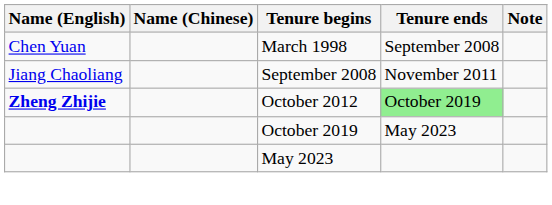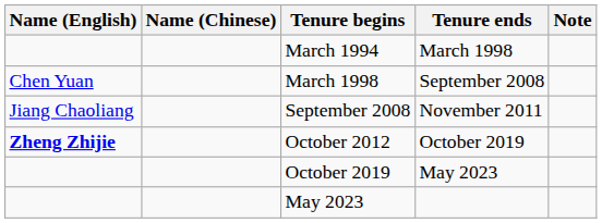+ row: March 1994 | March 1998
October 2012 | Tenure ends: lightgreen background -> no background
